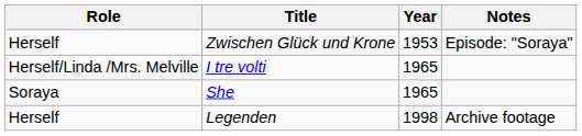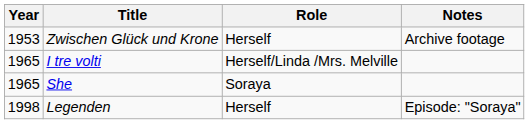columns swapped: Year <-> Role
Zwischen Glück und Krone | Notes: Episode: "Soraya" -> Archive footage
Legenden | Notes: Archive footage -> Episode: "Soraya"
